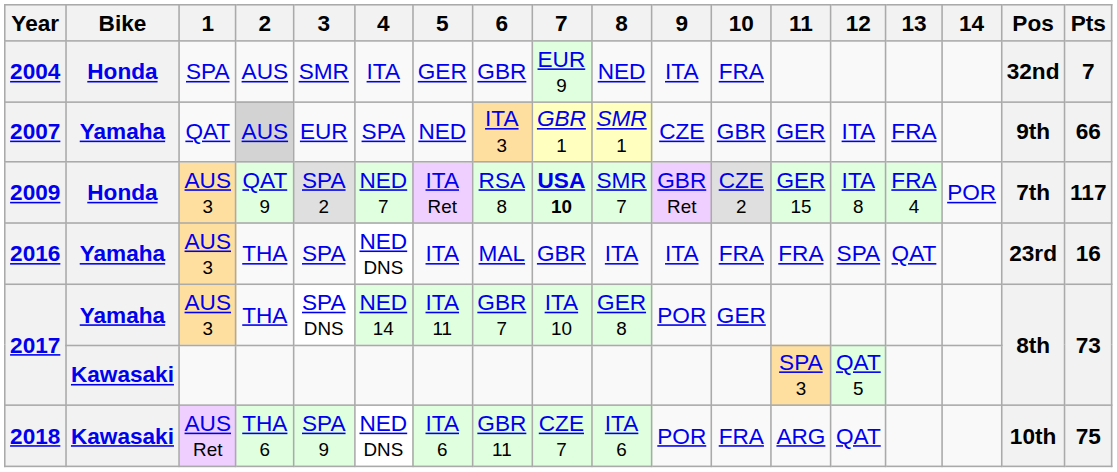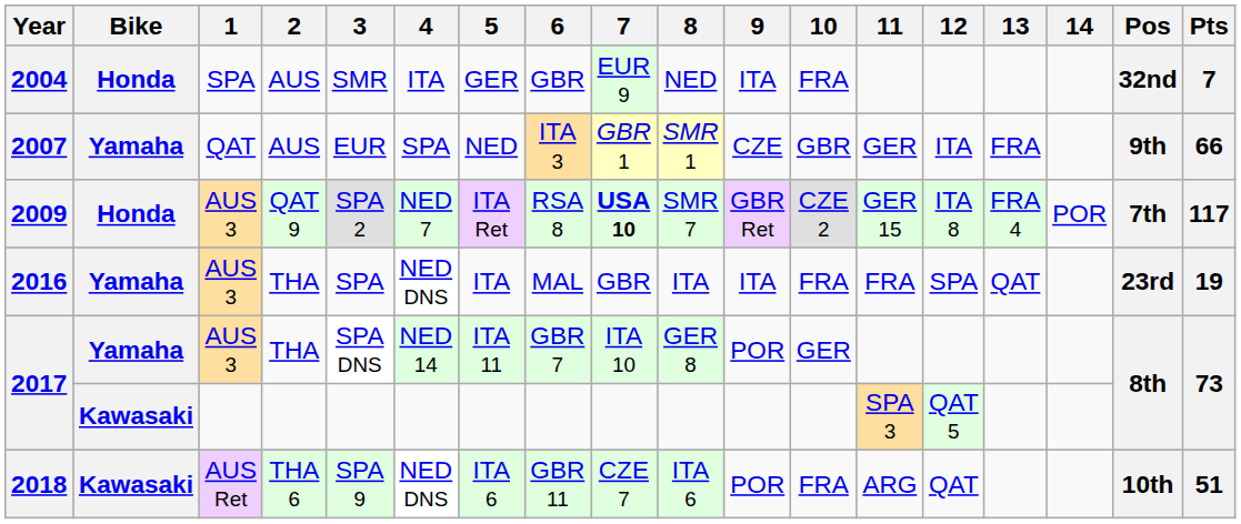2007 | 2: lightgrey background -> no background
2016 | Pts: 16 -> 19
2018 | Pts: 75 -> 51
